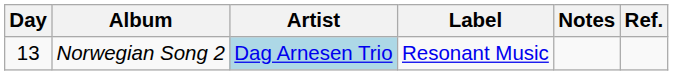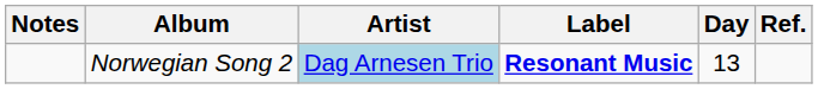columns swapped: Day <-> Notes
Norwegian Song 2 | Label: normal -> bold
